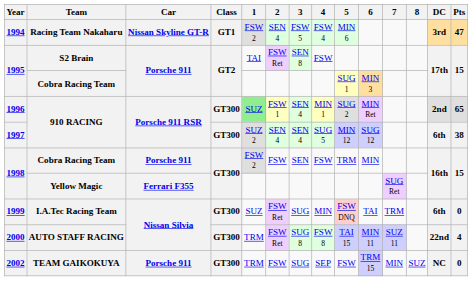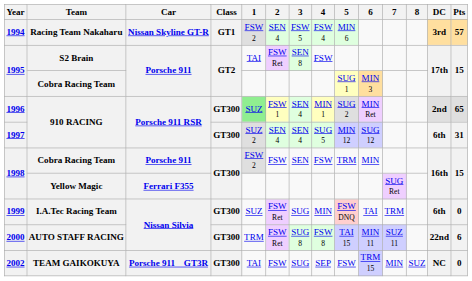1994 | Pts: 47 -> 57
1997 | Pts: 38 -> 31
2000 | Pts: 4 -> 6
2002 | Car: Porsche 911 -> Porsche 911 GT3R
2002 | 1: TRM -> TAI
